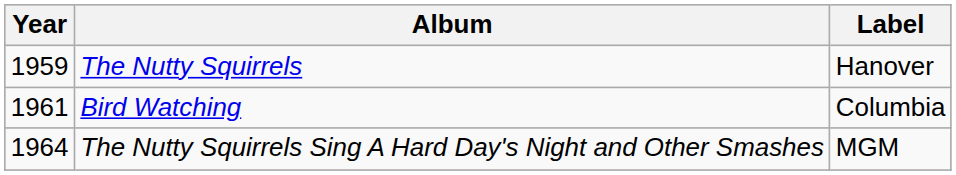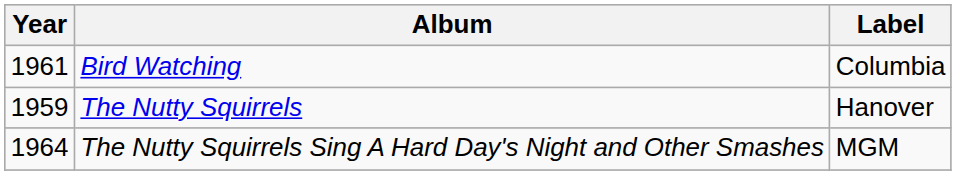rows swapped: The Nutty Squirrels <-> Bird Watching
